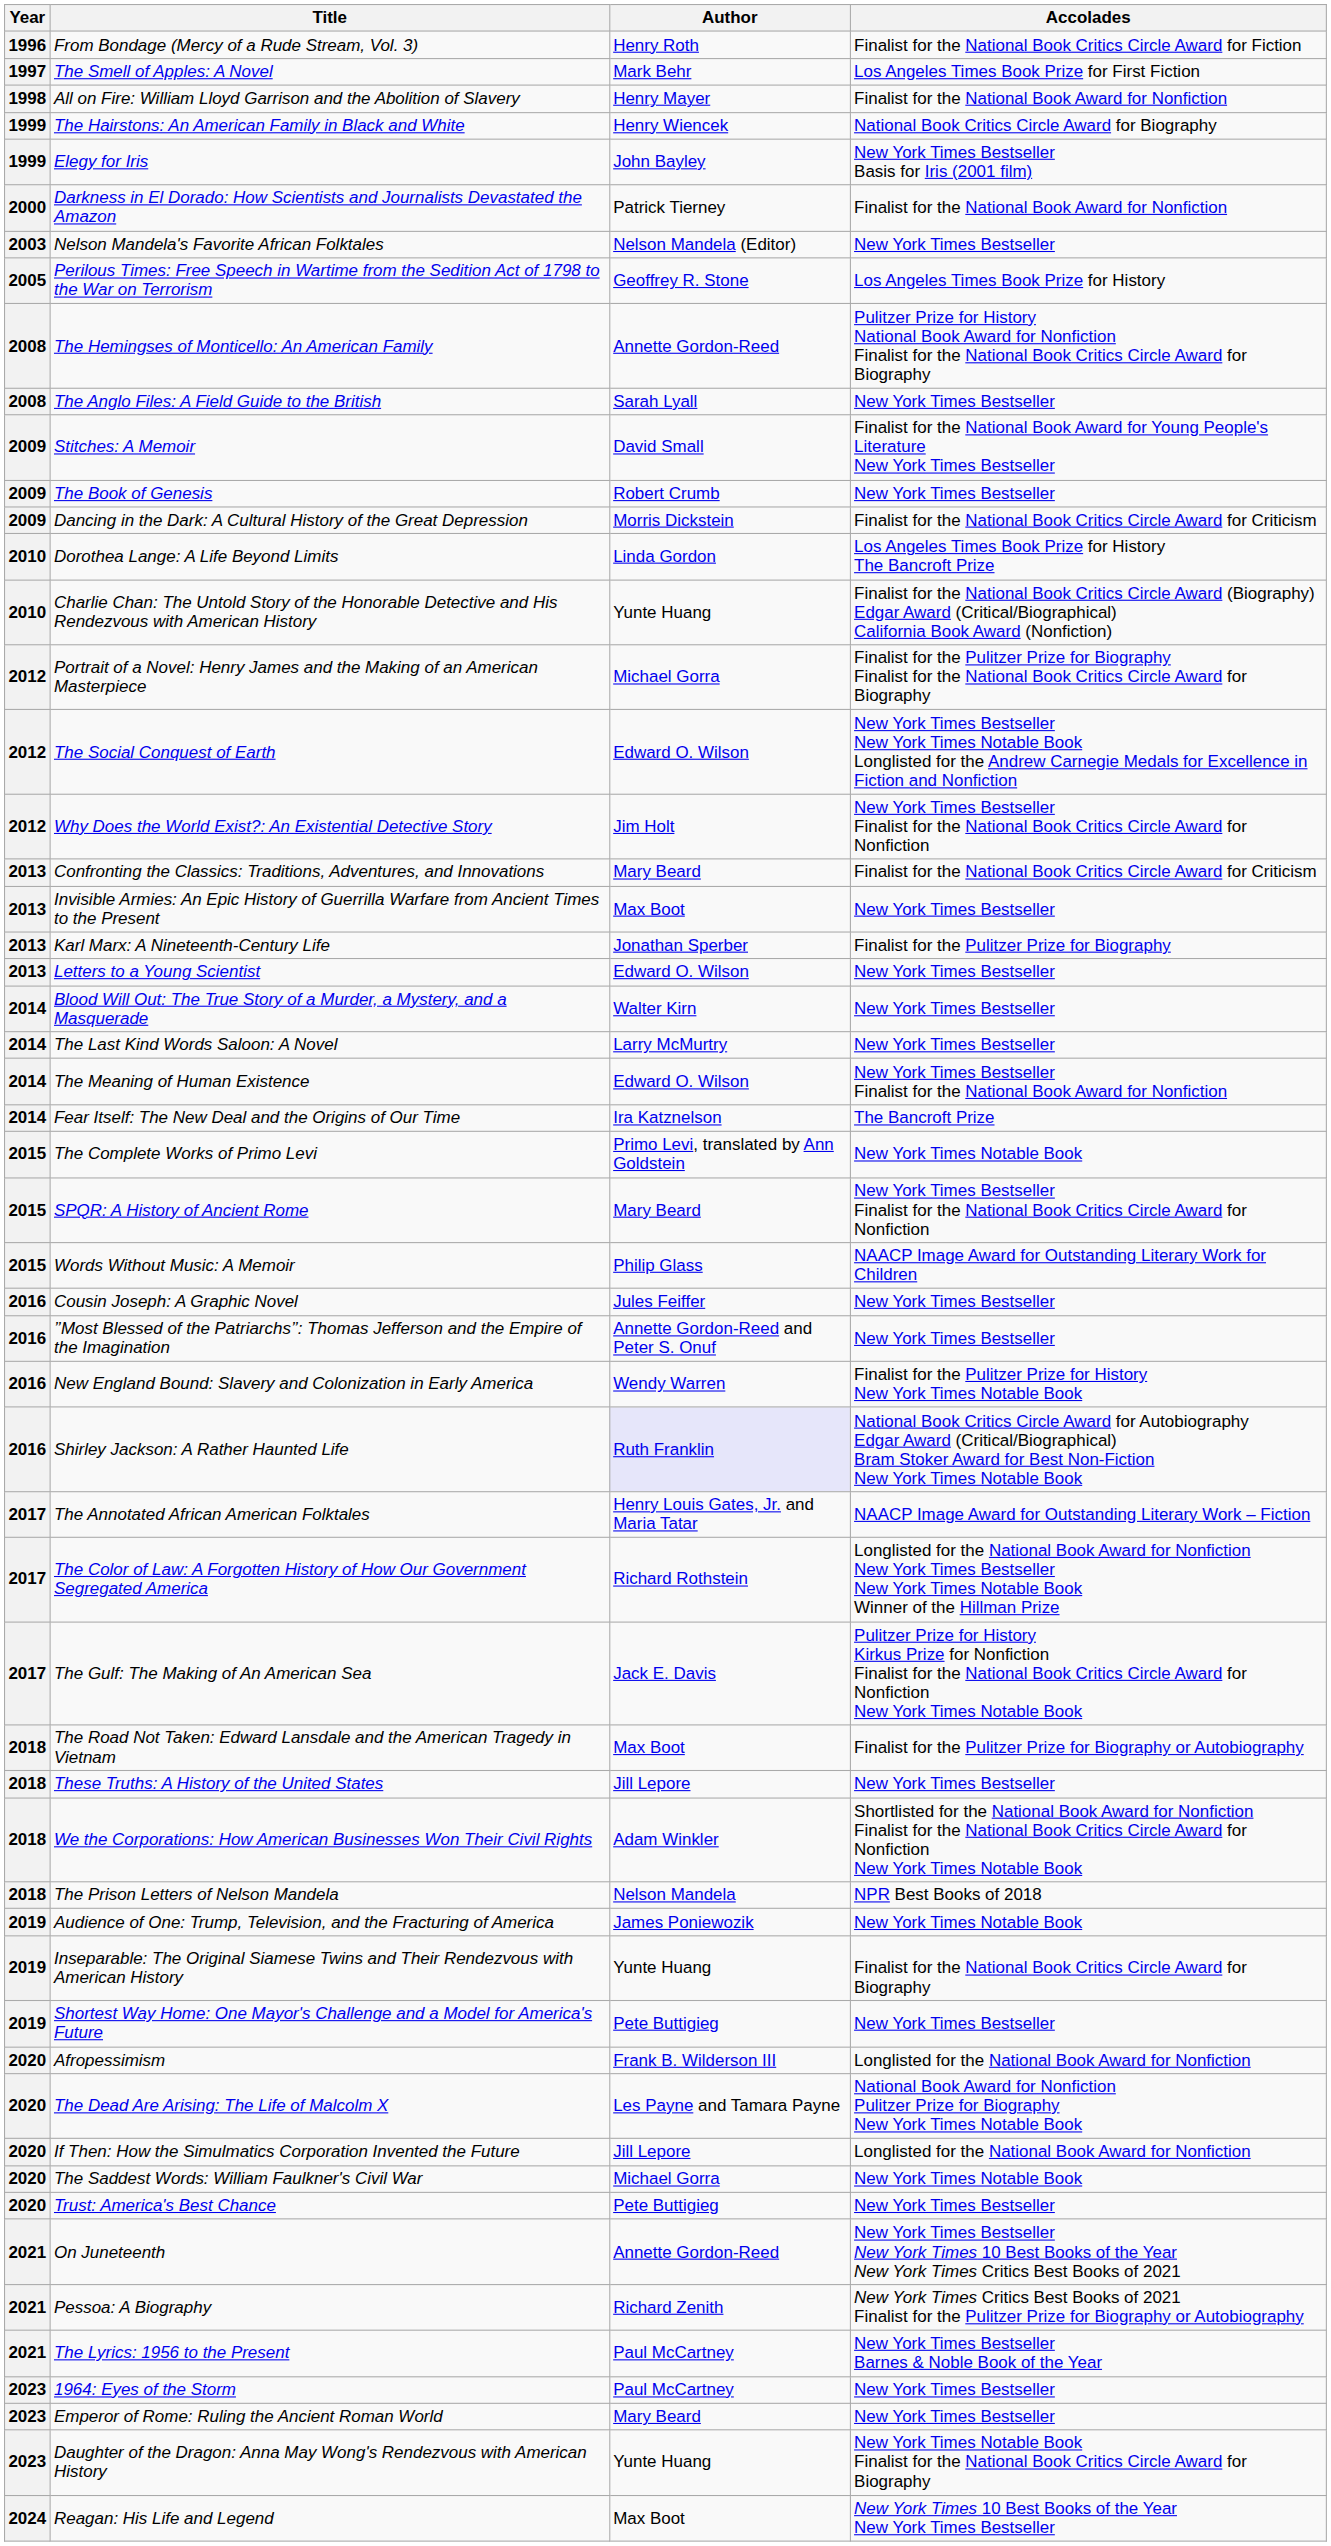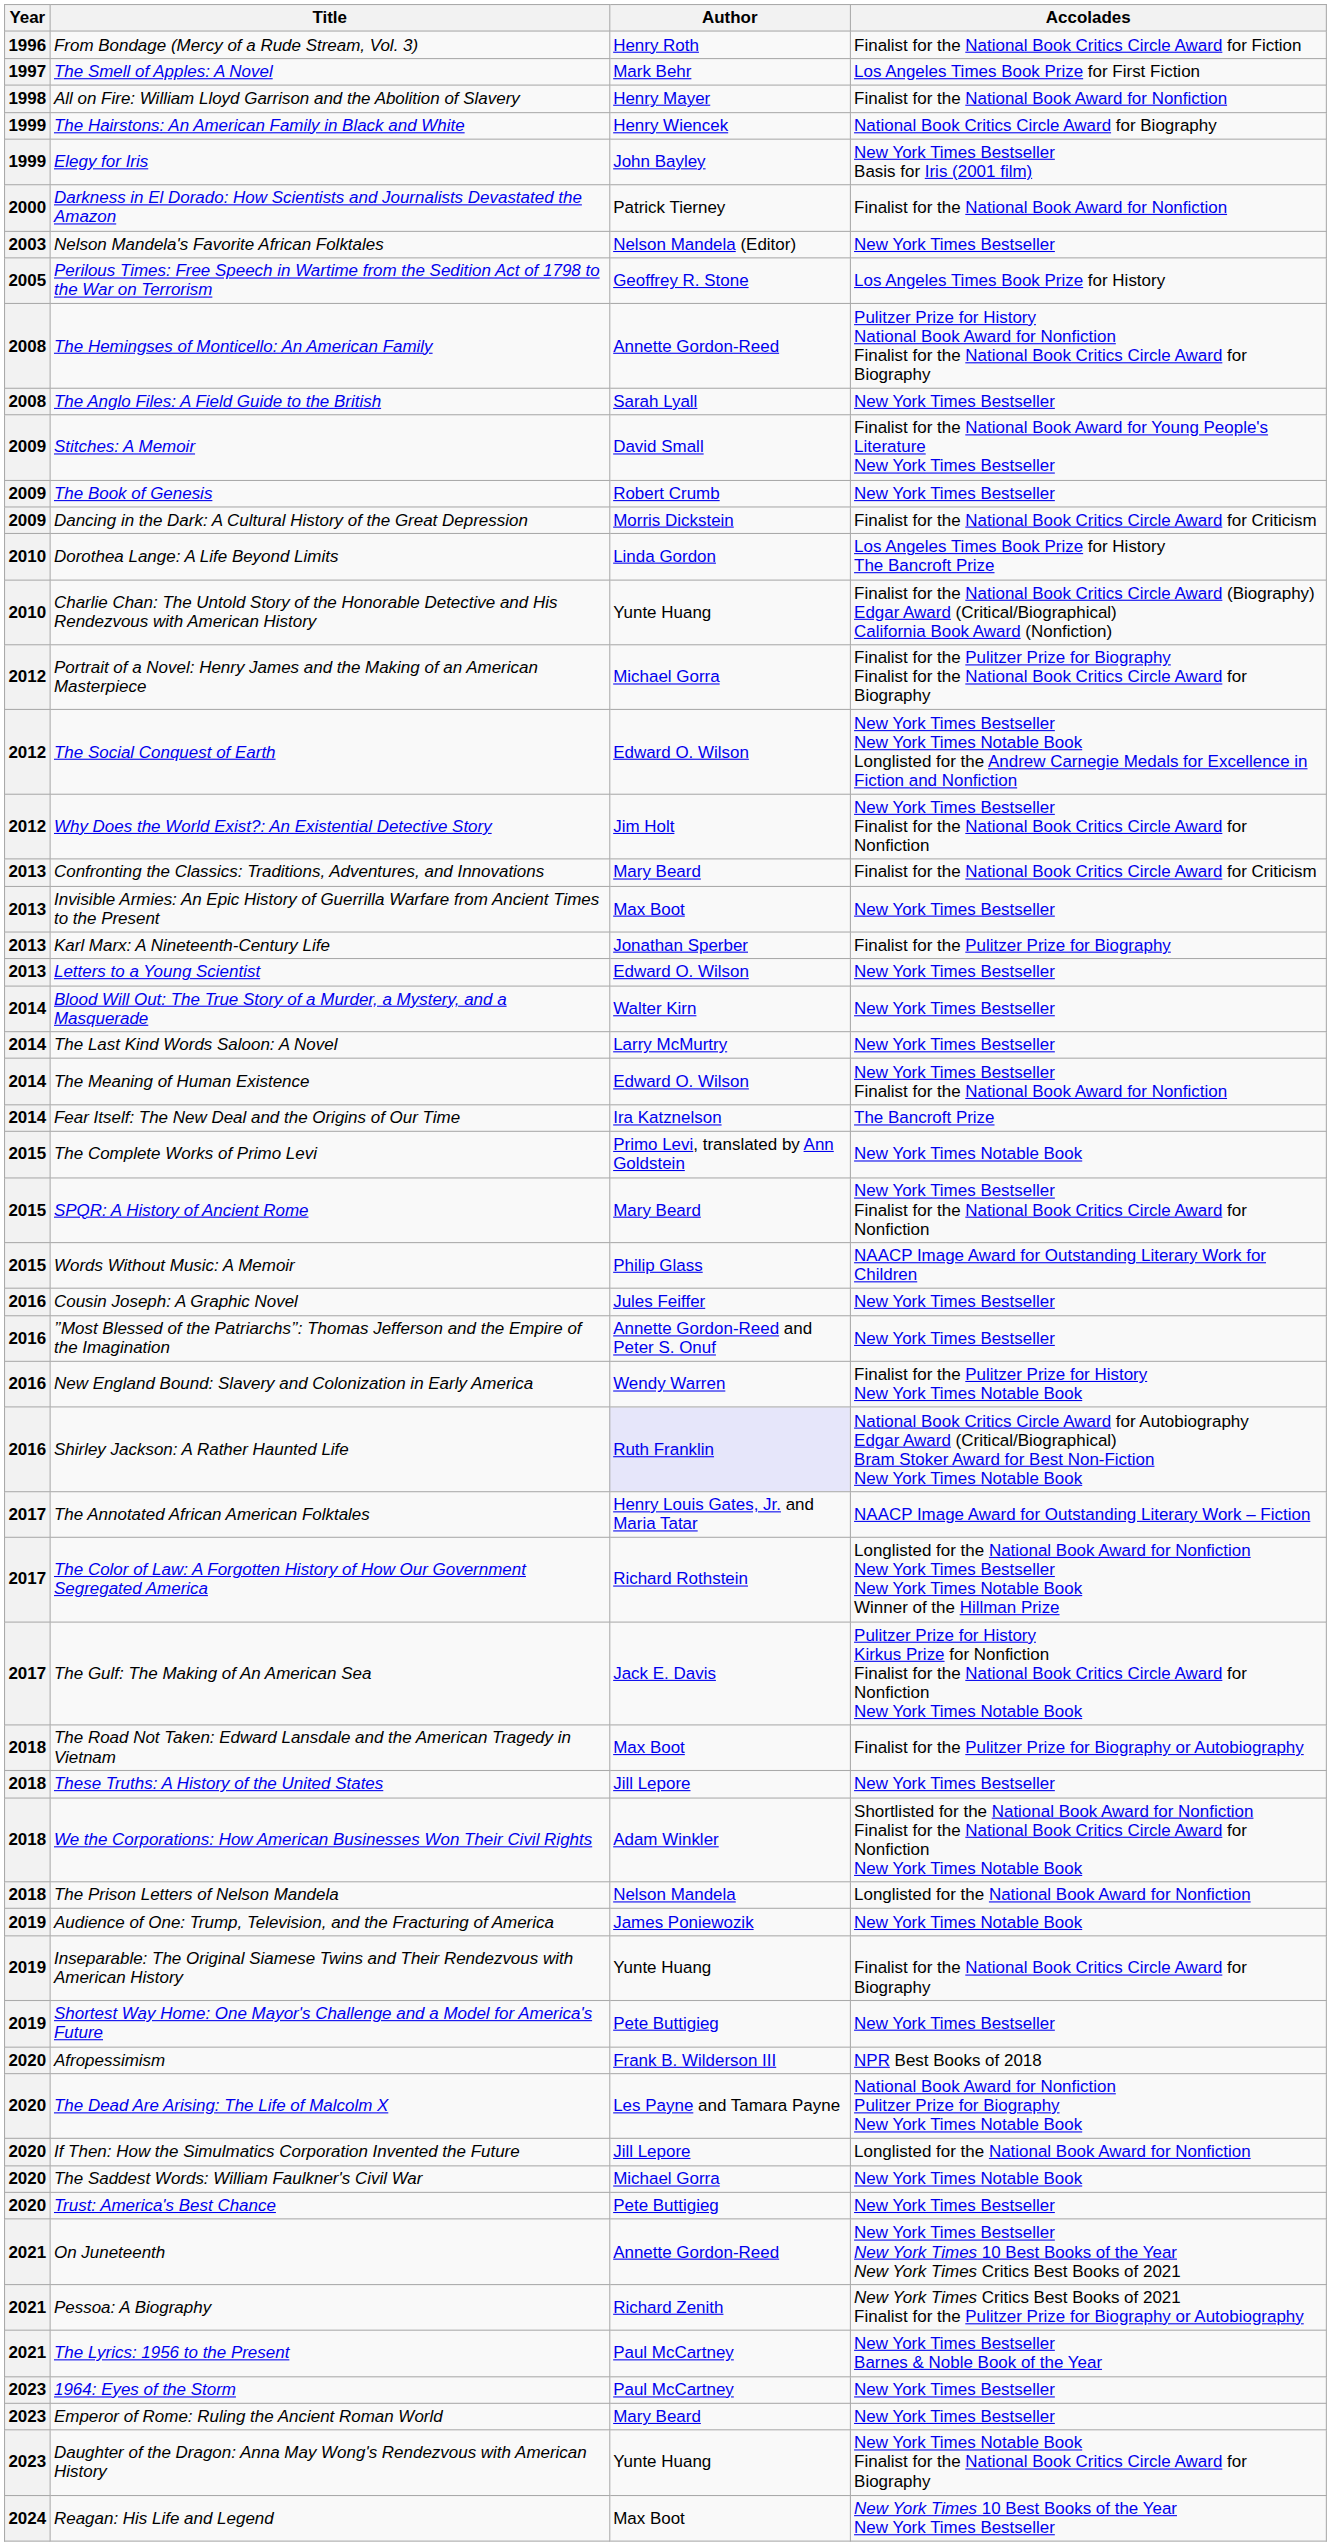The Prison Letters of Nelson Mandela | Accolades: NPR Best Books of 2018 -> Longlisted for the National Book Award for Nonfiction
Afropessimism | Accolades: Longlisted for the National Book Award for Nonfiction -> NPR Best Books of 2018
